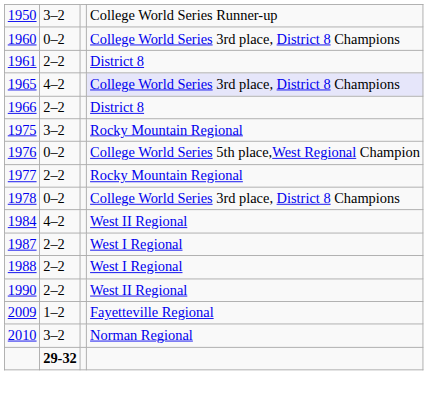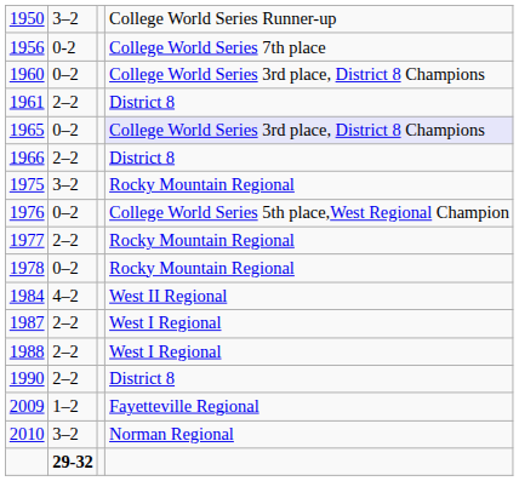+ row: 1956 | 0-2 | College World Series 7th place
1965 | column 2: 4–2 -> 0–2
1978 | column 4: College World Series 3rd place, District 8 Champions -> Rocky Mountain Regional
1990 | column 4: West II Regional -> District 8
